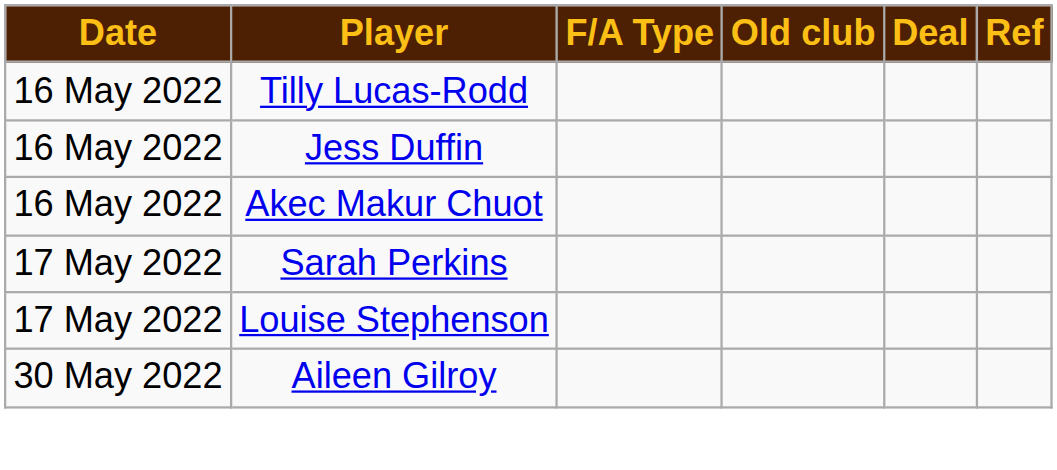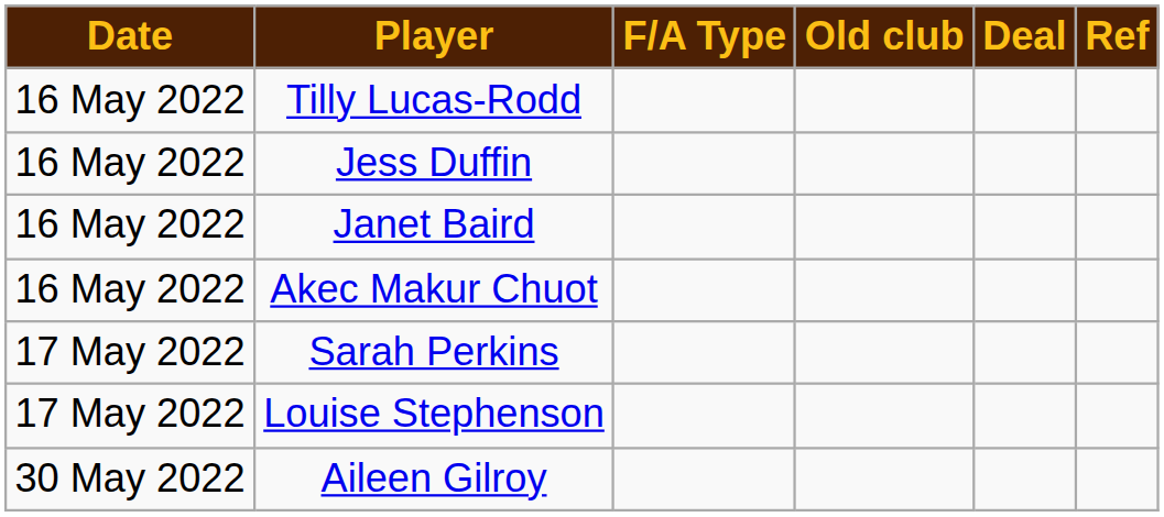+ row: 16 May 2022 | Janet Baird
